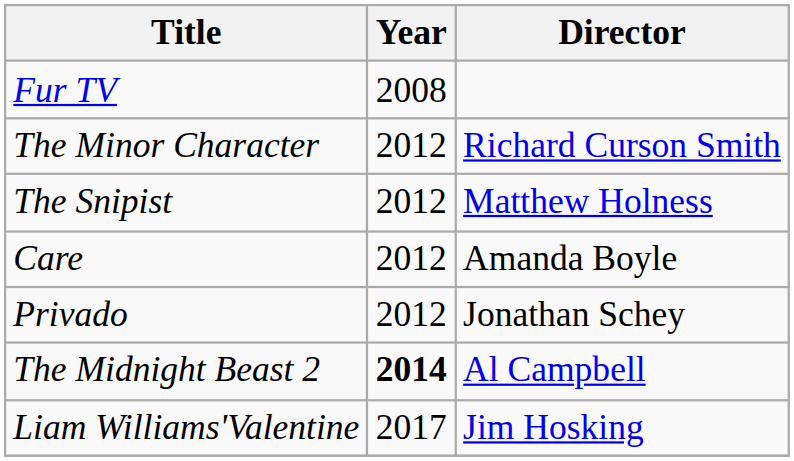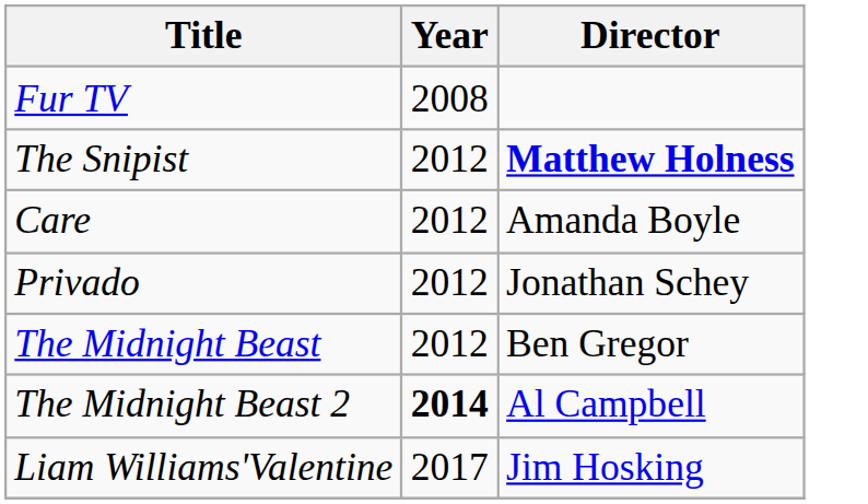- row: The Minor Character | 2012 | Richard Curson Smith
The Snipist | Director: normal -> bold
+ row: The Midnight Beast | 2012 | Ben Gregor
